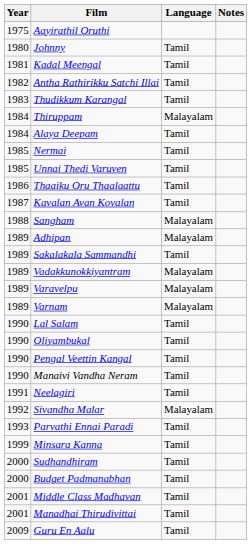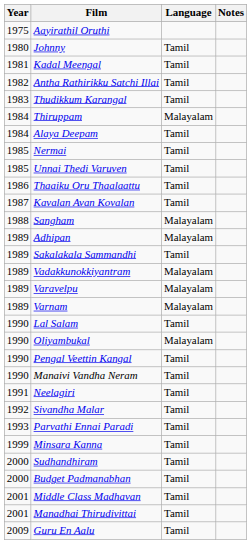Oliyambukal | Language: Tamil -> Malayalam
Sivandha Malar | Language: Malayalam -> Tamil
